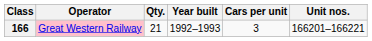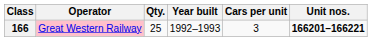166 | Qty.: 21 -> 25
166 | Unit nos.: normal -> bold
